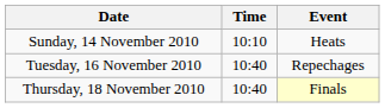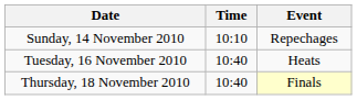Sunday, 14 November 2010 | Event: Heats -> Repechages
Tuesday, 16 November 2010 | Event: Repechages -> Heats
